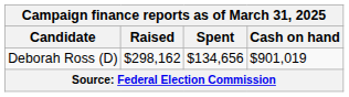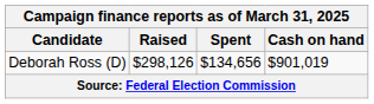Deborah Ross (D) | Raised: $298,162 -> $298,126
